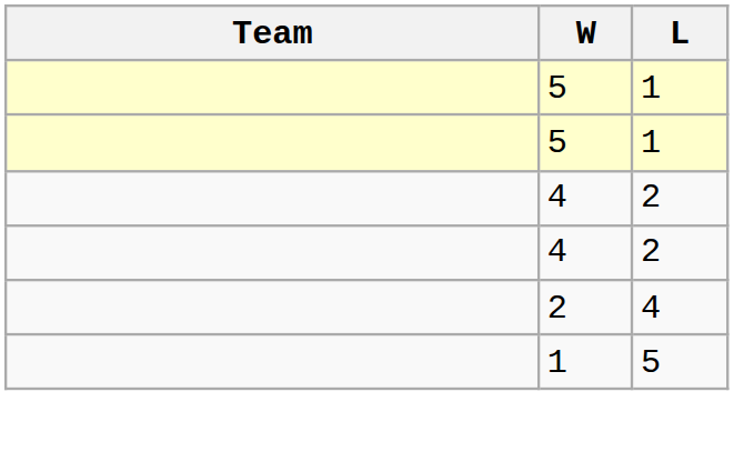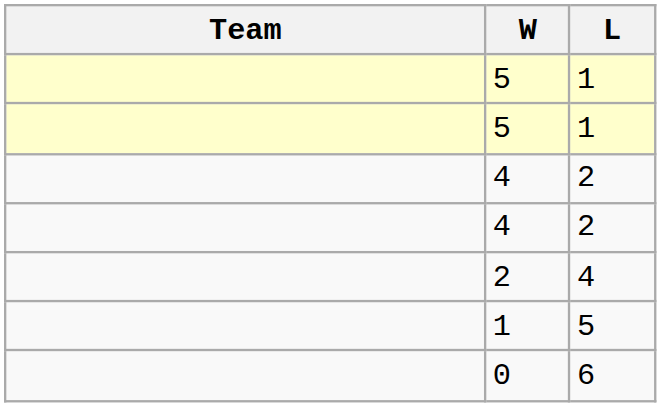+ row: 0 | 6
